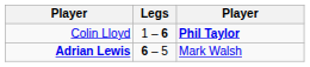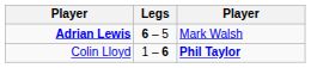rows swapped: Colin Lloyd <-> Adrian Lewis
